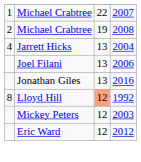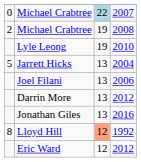Michael Crabtree / 2007 | column 1: 1 -> 0
Michael Crabtree / 2007 | column 3: no background -> lightblue background
+ row: Lyle Leong | 19 | 2010
Jarrett Hicks | column 1: 4 -> 5
+ row: Darrin More | 13 | 2012
- row: Mickey Peters | 12 | 2003
